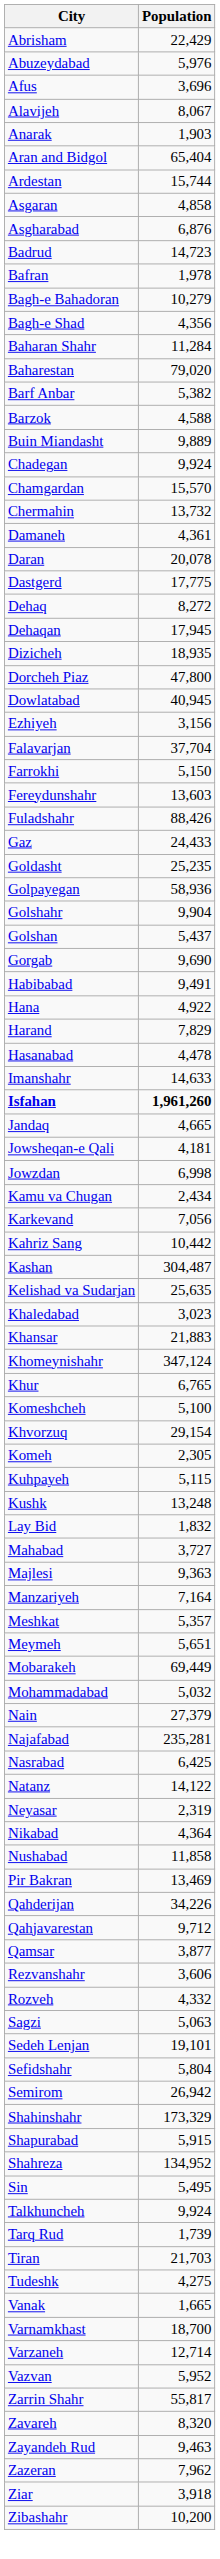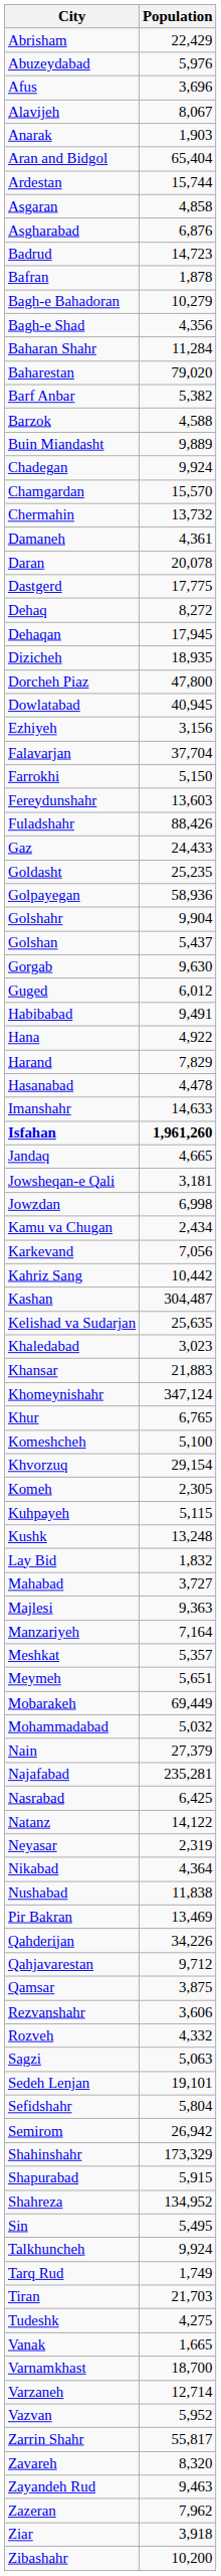Bafran | Population: 1,978 -> 1,878
Gorgab | Population: 9,690 -> 9,630
+ row: Guged | 6,012
Jowsheqan-e Qali | Population: 4,181 -> 3,181
Nushabad | Population: 11,858 -> 11,838
Qamsar | Population: 3,877 -> 3,875
Tarq Rud | Population: 1,739 -> 1,749
